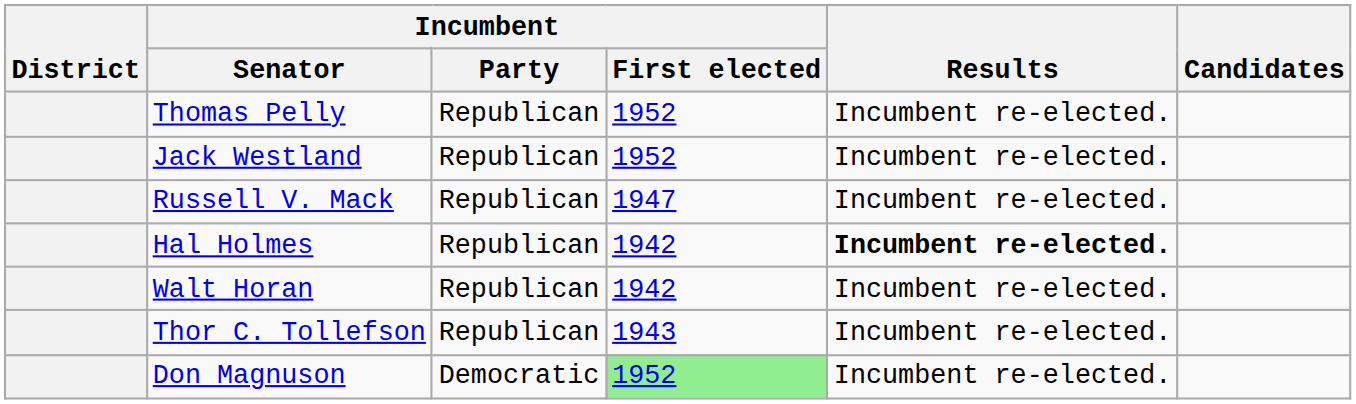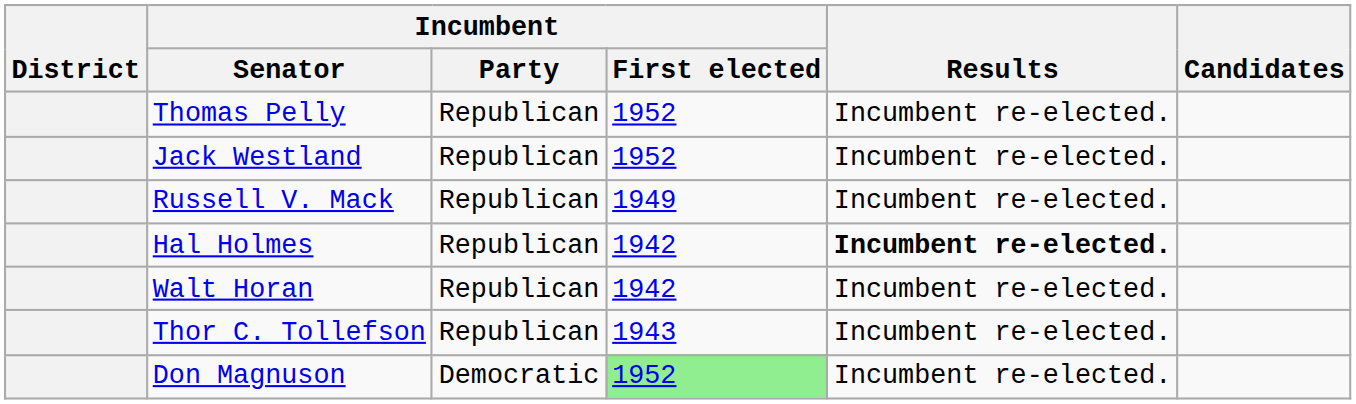Russell V. Mack | Incumbent / First elected: 1947 -> 1949
